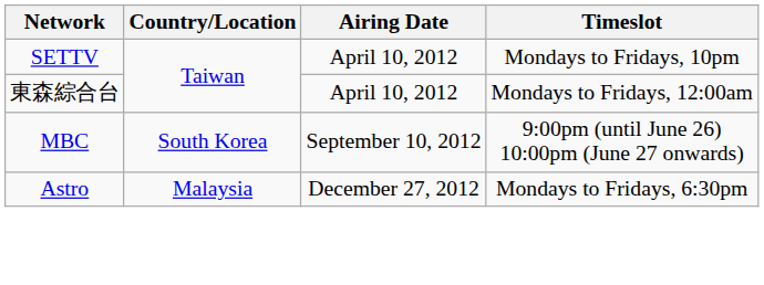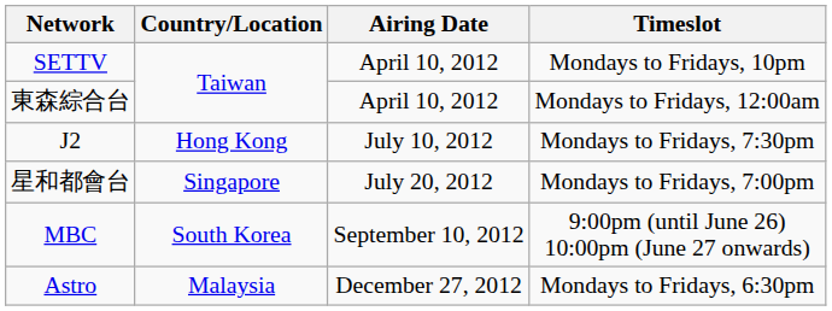+ row: J2 | Hong Kong | July 10, 2012 | Mondays to Fridays, 7:30pm
+ row: 星和都會台 | Singapore | July 20, 2012 | Mondays to Fridays, 7:00pm
